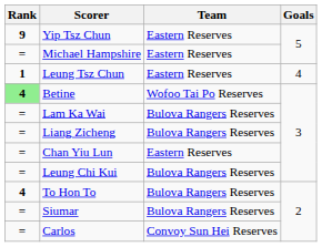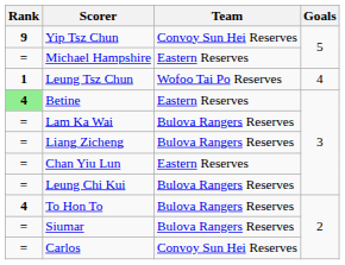Yip Tsz Chun | Team: Eastern Reserves -> Convoy Sun Hei Reserves
Leung Tsz Chun | Team: Eastern Reserves -> Wofoo Tai Po Reserves
Betine | Team: Wofoo Tai Po Reserves -> Eastern Reserves
